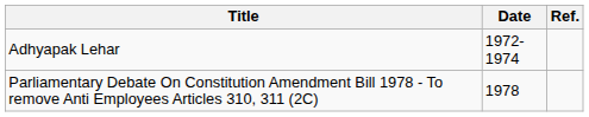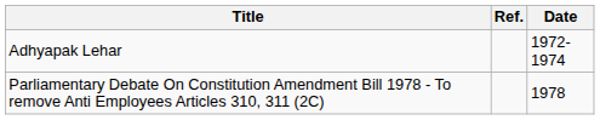columns swapped: Date <-> Ref.
